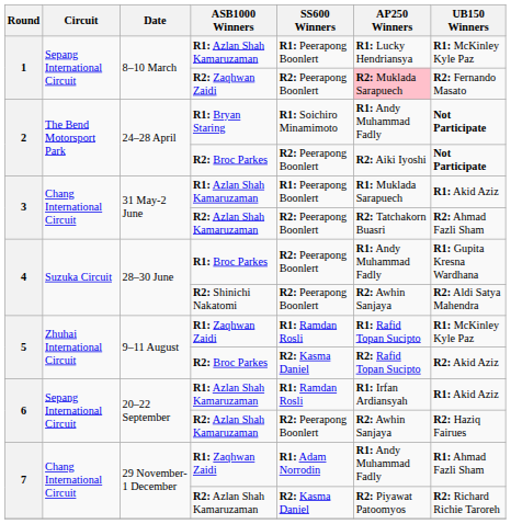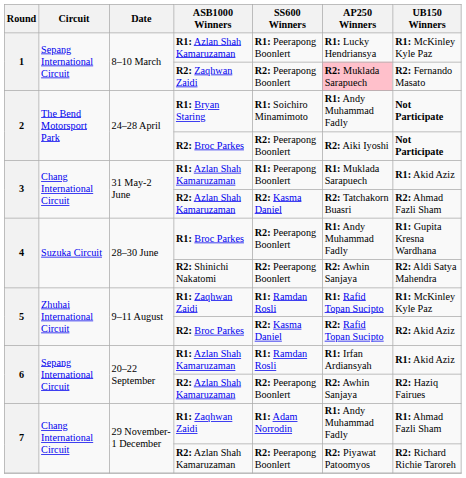3 / R2: Azlan Shah Kamaruzaman | SS600 Winners: R2: Peerapong Boonlert -> R2: Kasma Daniel
7 / R2: Azlan Shah Kamaruzaman | SS600 Winners: R2: Kasma Daniel -> R2: Peerapong Boonlert
